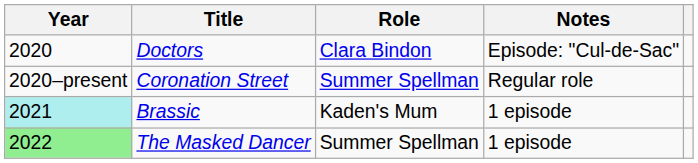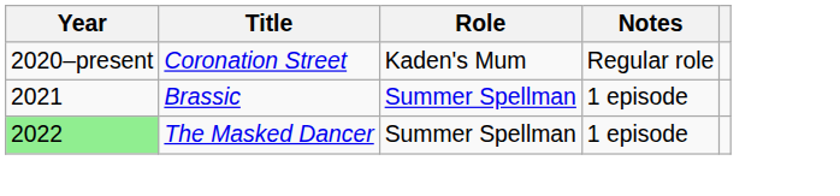- row: 2020 | Doctors | Clara Bindon | Episode: "Cul-de-Sac"
Coronation Street | Role: Summer Spellman -> Kaden's Mum
Brassic | Year: paleturquoise background -> no background
Brassic | Role: Kaden's Mum -> Summer Spellman
